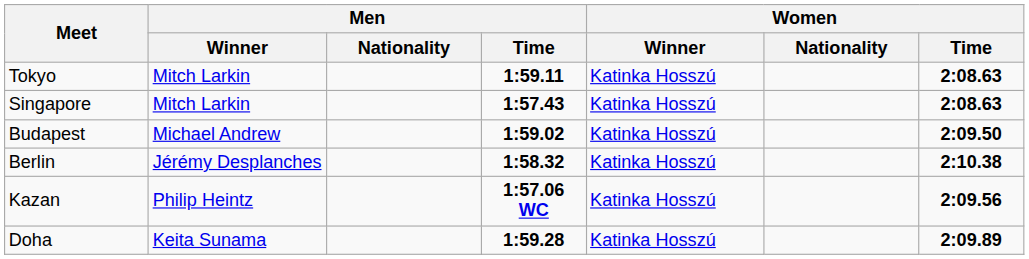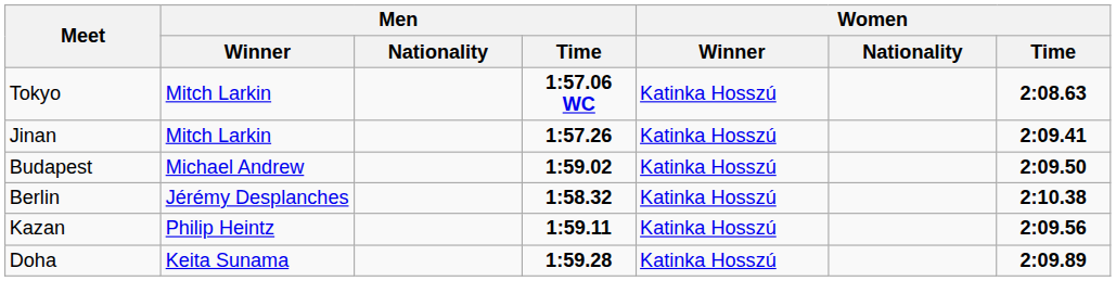Tokyo | Men / Time: 1:59.11 -> 1:57.06 WC
+ row: Jinan | Mitch Larkin | 1:57.26 | Katinka Hosszú | 2:09.41
- row: Singapore | Mitch Larkin | 1:57.43 | Katinka Hosszú | 2:08.63
Kazan | Men / Time: 1:57.06 WC -> 1:59.11
